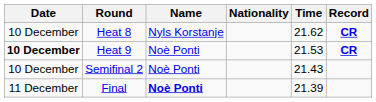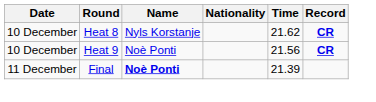Heat 9 | Date: bold -> normal
Heat 9 | Time: 21.53 -> 21.56
- row: 10 December | Semifinal 2 | Noè Ponti | 21.43
